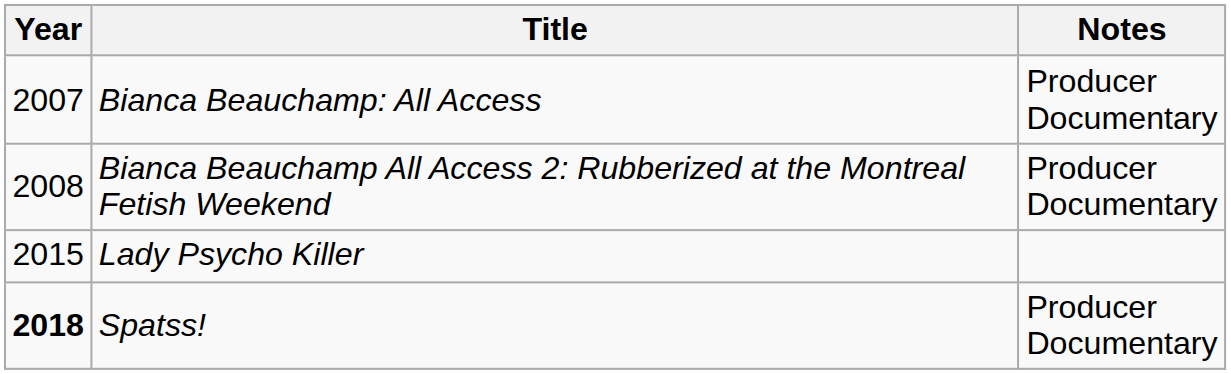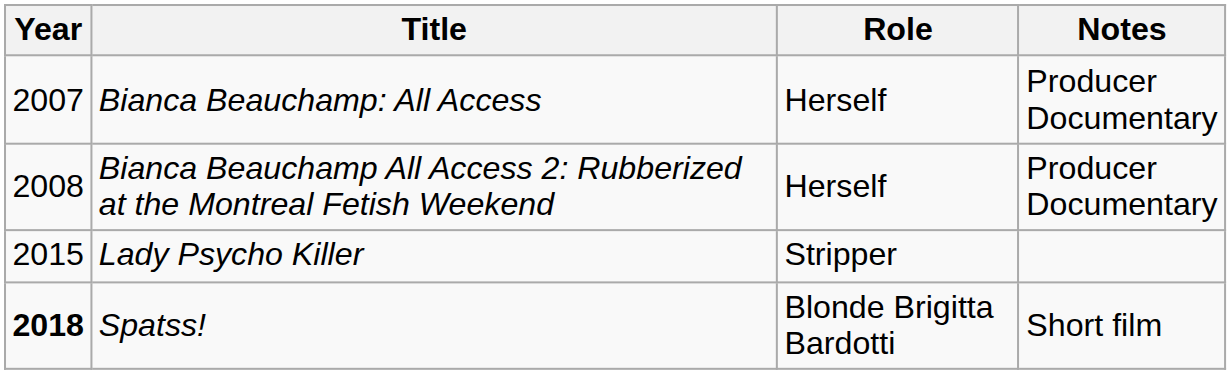+ column: Role | Herself | Herself | Stripper | Blonde Brigitta Bardotti
Spatss! | Notes: Producer Documentary -> Short film
